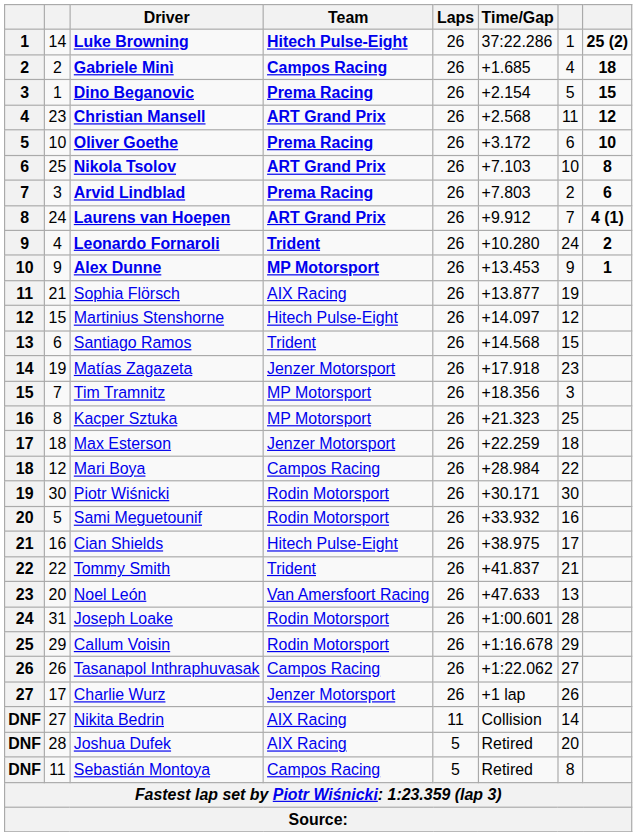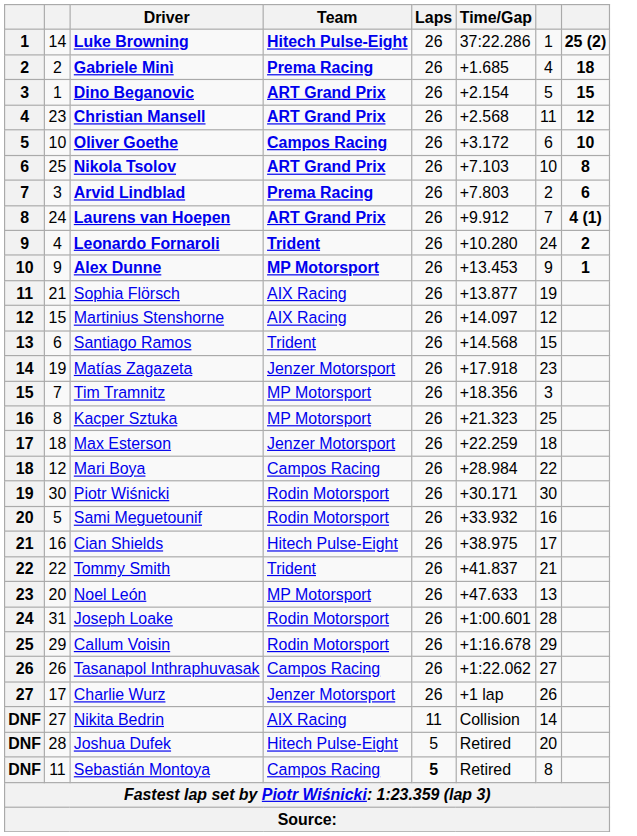Gabriele Minì | Team: Campos Racing -> Prema Racing
Dino Beganovic | Team: Prema Racing -> ART Grand Prix
Oliver Goethe | Team: Prema Racing -> Campos Racing
Martinius Stenshorne | Team: Hitech Pulse-Eight -> AIX Racing
Noel León | Team: Van Amersfoort Racing -> MP Motorsport
Joshua Dufek | Team: AIX Racing -> Hitech Pulse-Eight
Sebastián Montoya | Laps: normal -> bold
